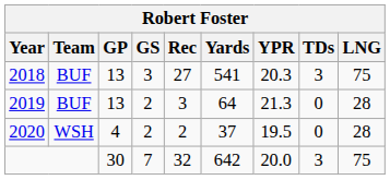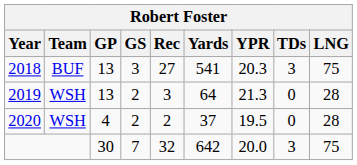2019 | Team: BUF -> WSH
